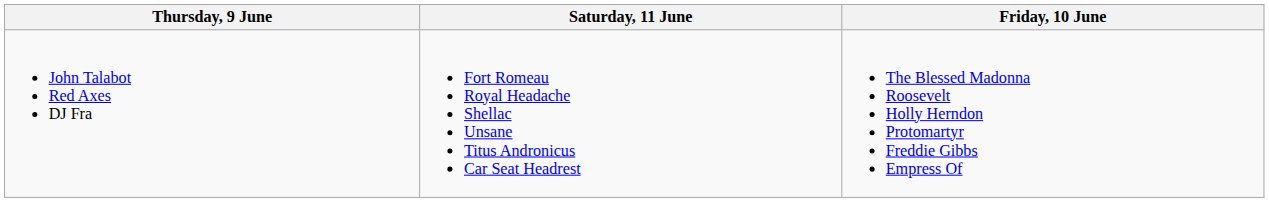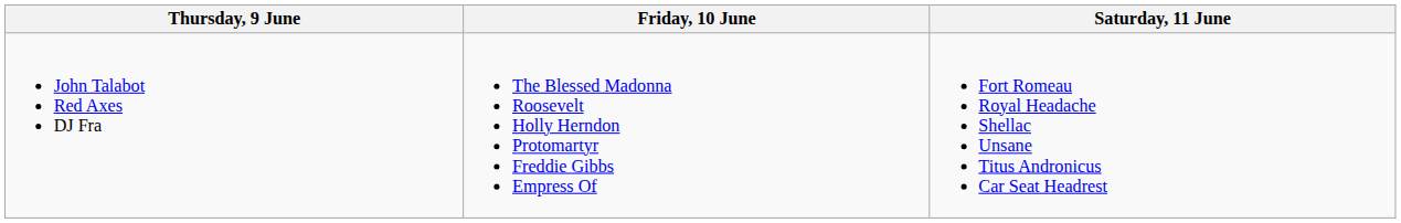columns swapped: Friday, 10 June <-> Saturday, 11 June
